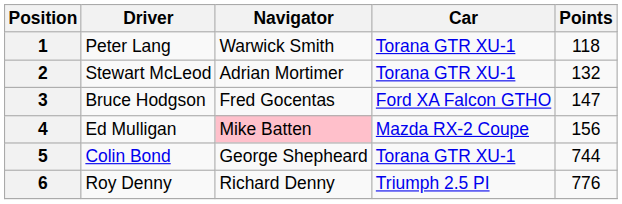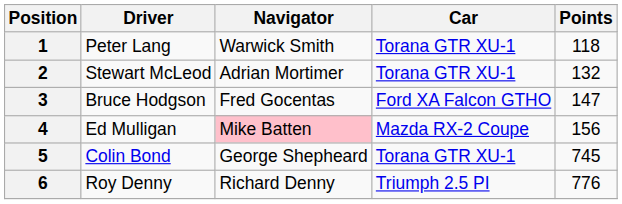5 | Points: 744 -> 745
